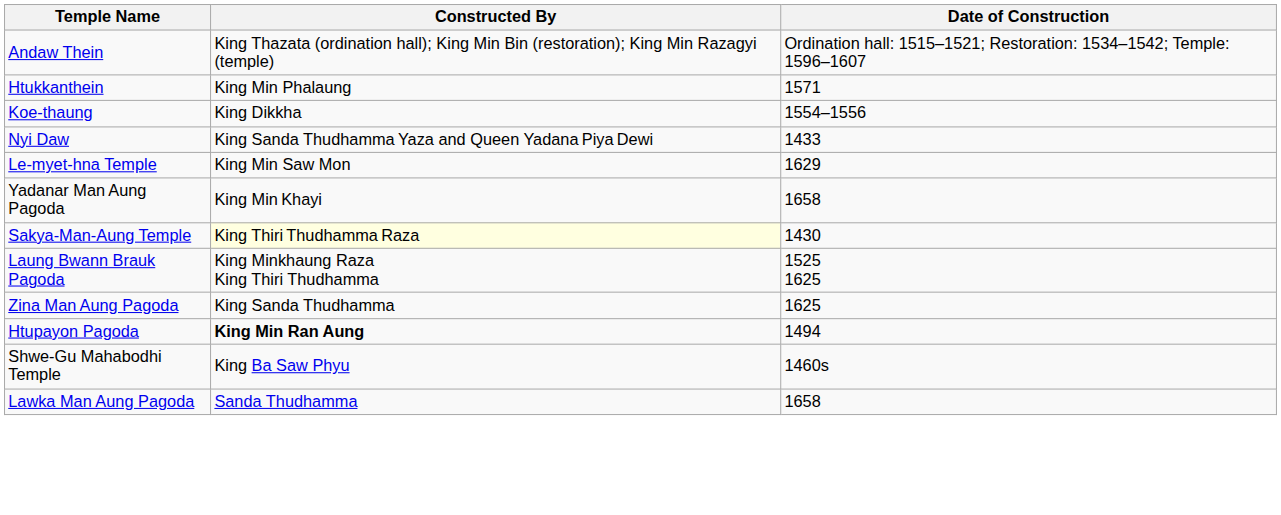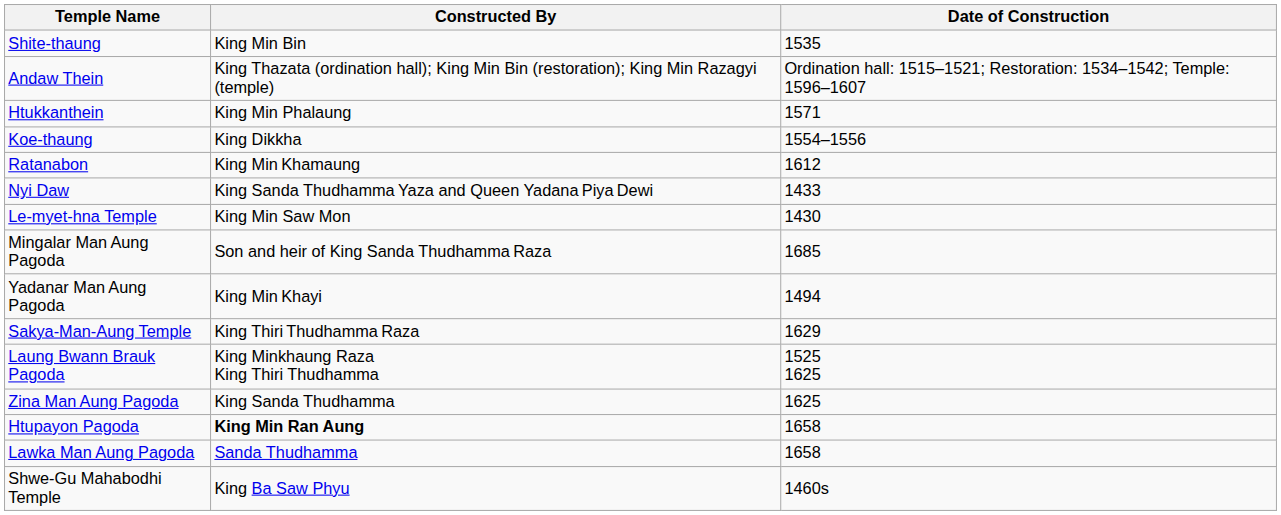+ row: Shite-thaung | King Min Bin | 1535
+ row: Ratanabon | King Min Khamaung | 1612
Le-myet-hna Temple | Date of Construction: 1629 -> 1430
+ row: Mingalar Man Aung Pagoda | Son and heir of King Sanda Thudhamma Raza | 1685
Yadanar Man Aung Pagoda | Date of Construction: 1658 -> 1494
Sakya-Man-Aung Temple | Constructed By: lightyellow background -> no background
Sakya-Man-Aung Temple | Date of Construction: 1430 -> 1629
Htupayon Pagoda | Date of Construction: 1494 -> 1658
rows swapped: Lawka Man Aung Pagoda <-> Shwe-Gu Mahabodhi Temple
